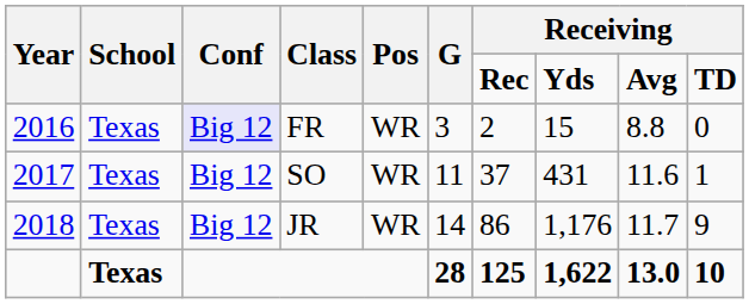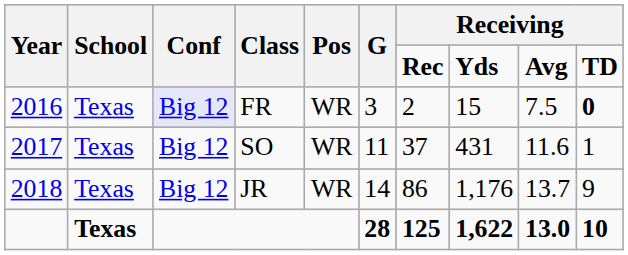FR | column 9: 8.8 -> 7.5
FR | column 10: normal -> bold
JR | column 9: 11.7 -> 13.7
